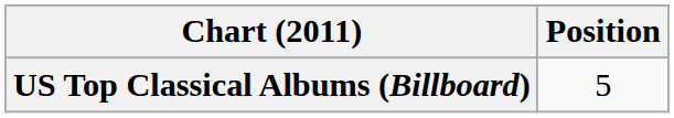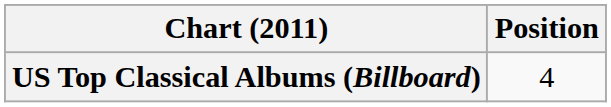US Top Classical Albums (Billboard) | Position: 5 -> 4
